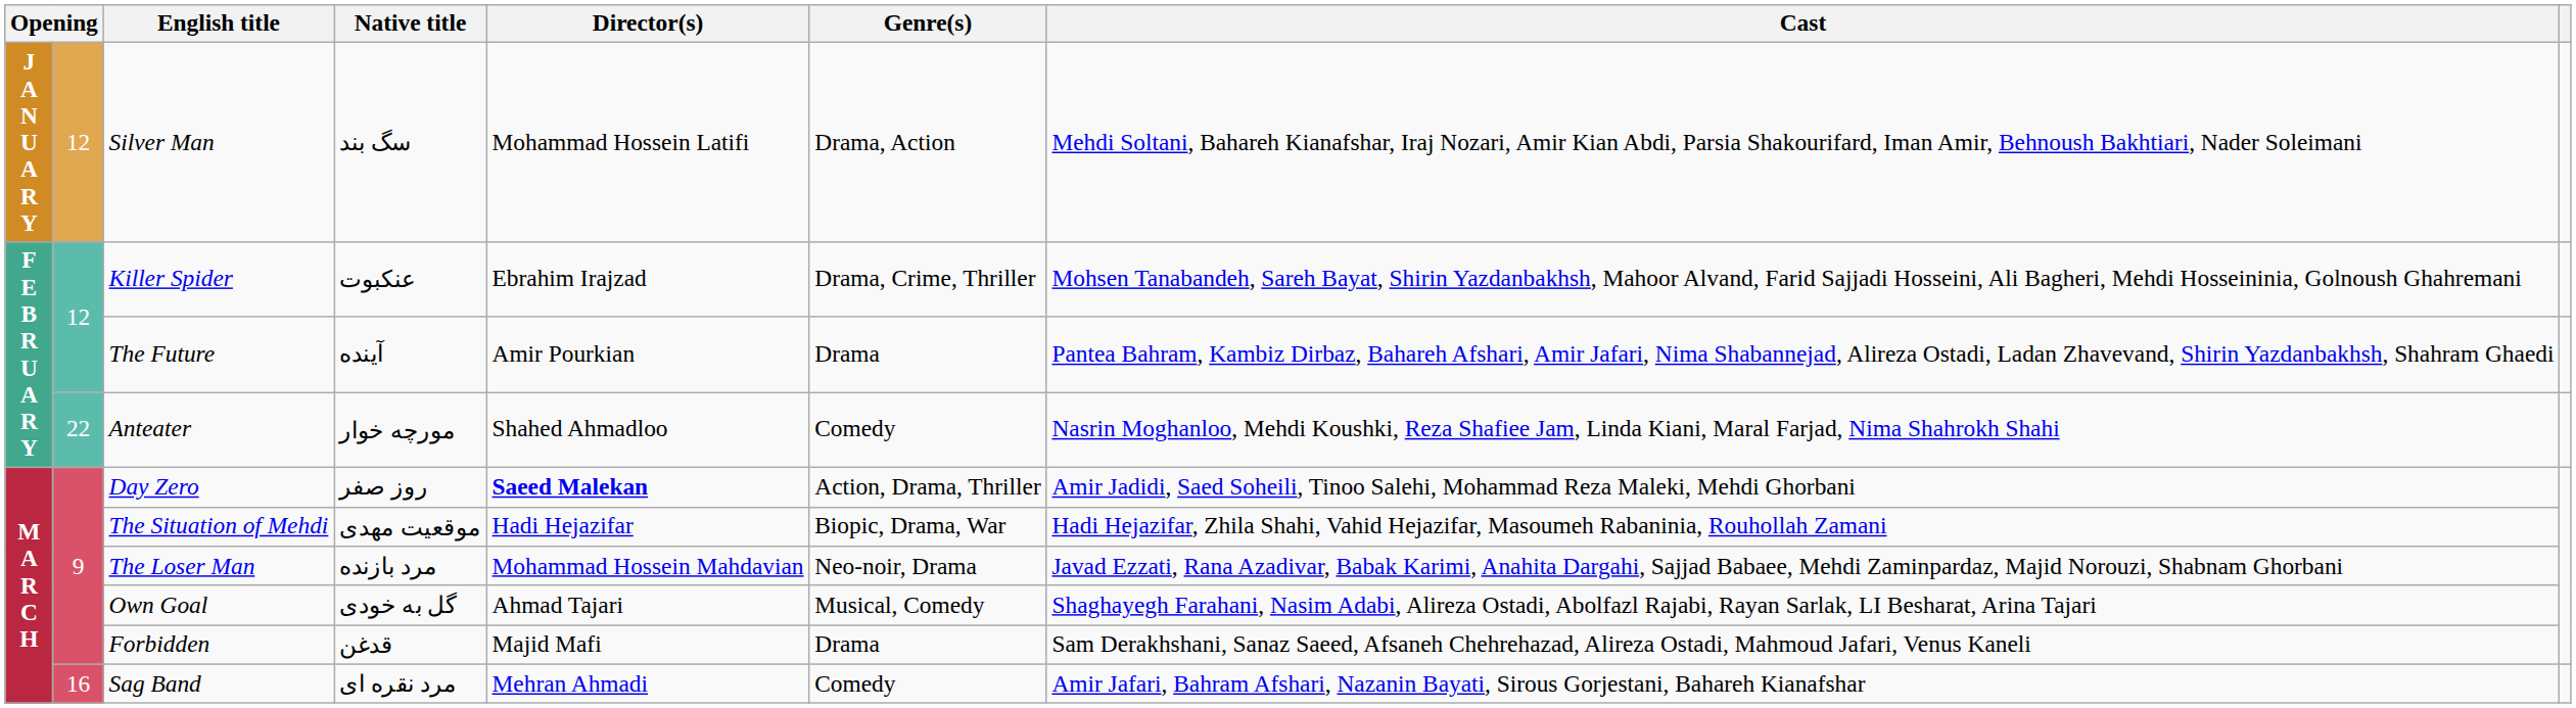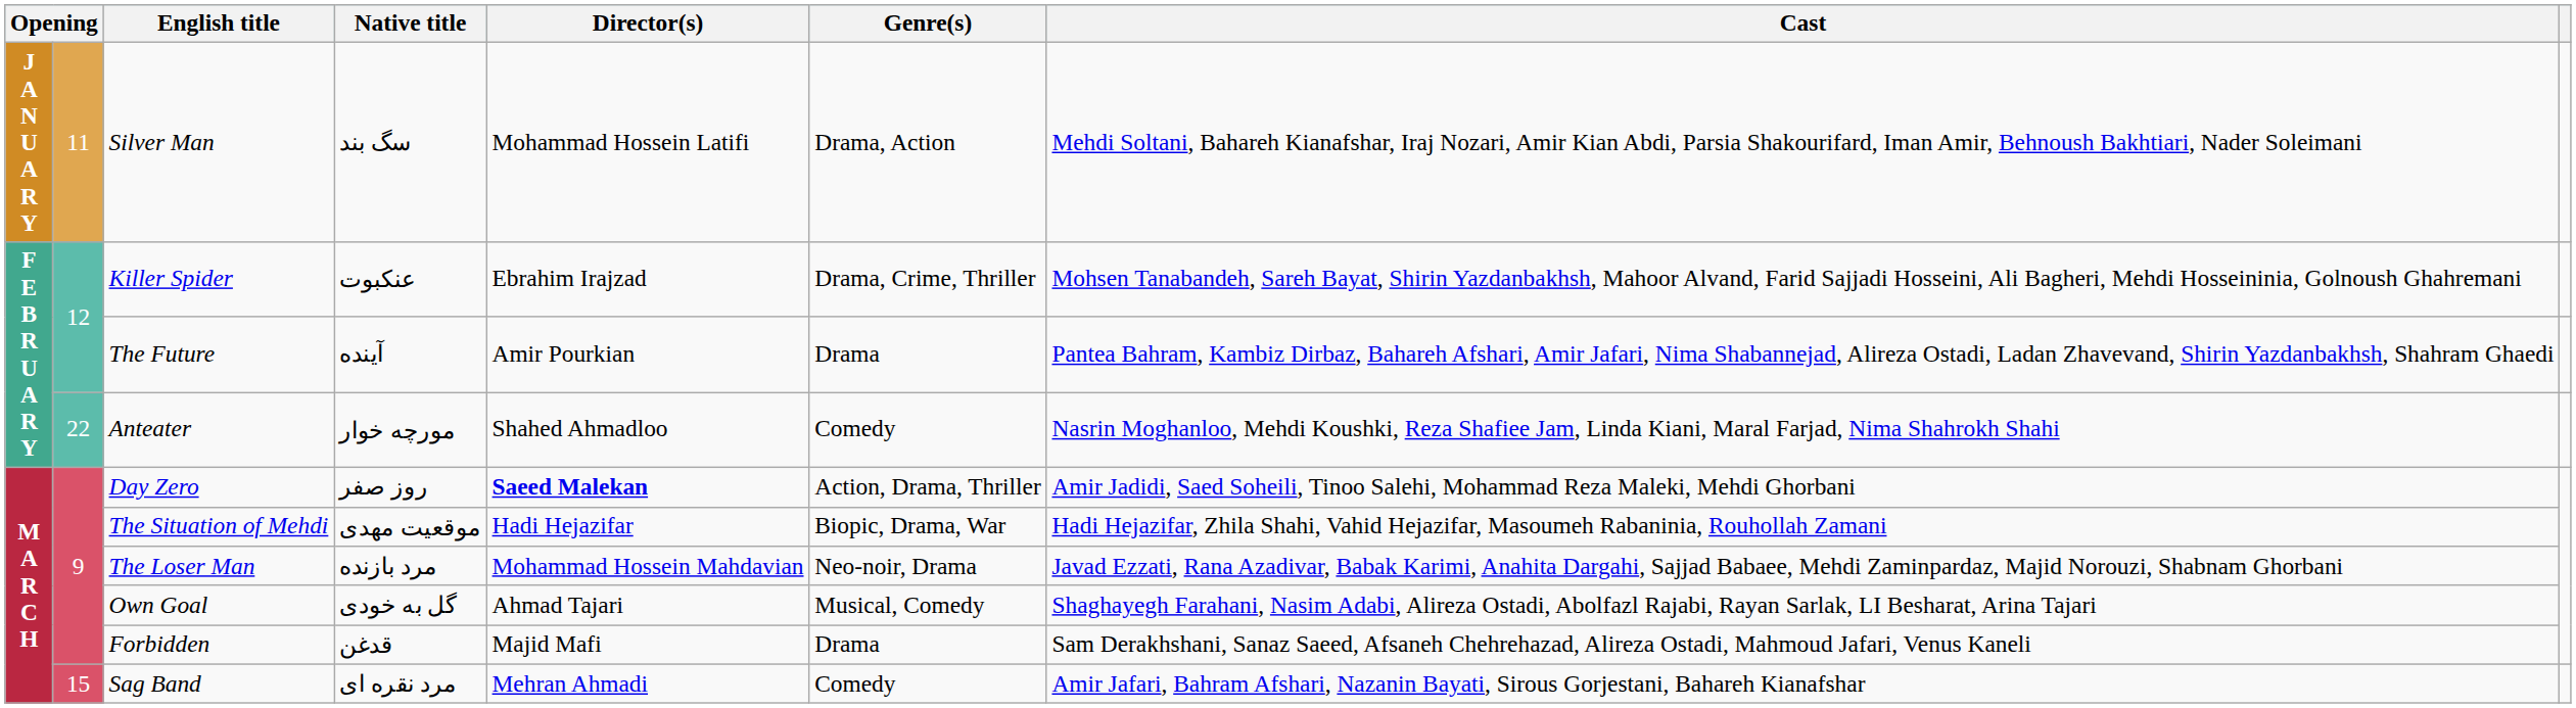Silver Man | column 2: 12 -> 11
Sag Band | column 2: 16 -> 15
